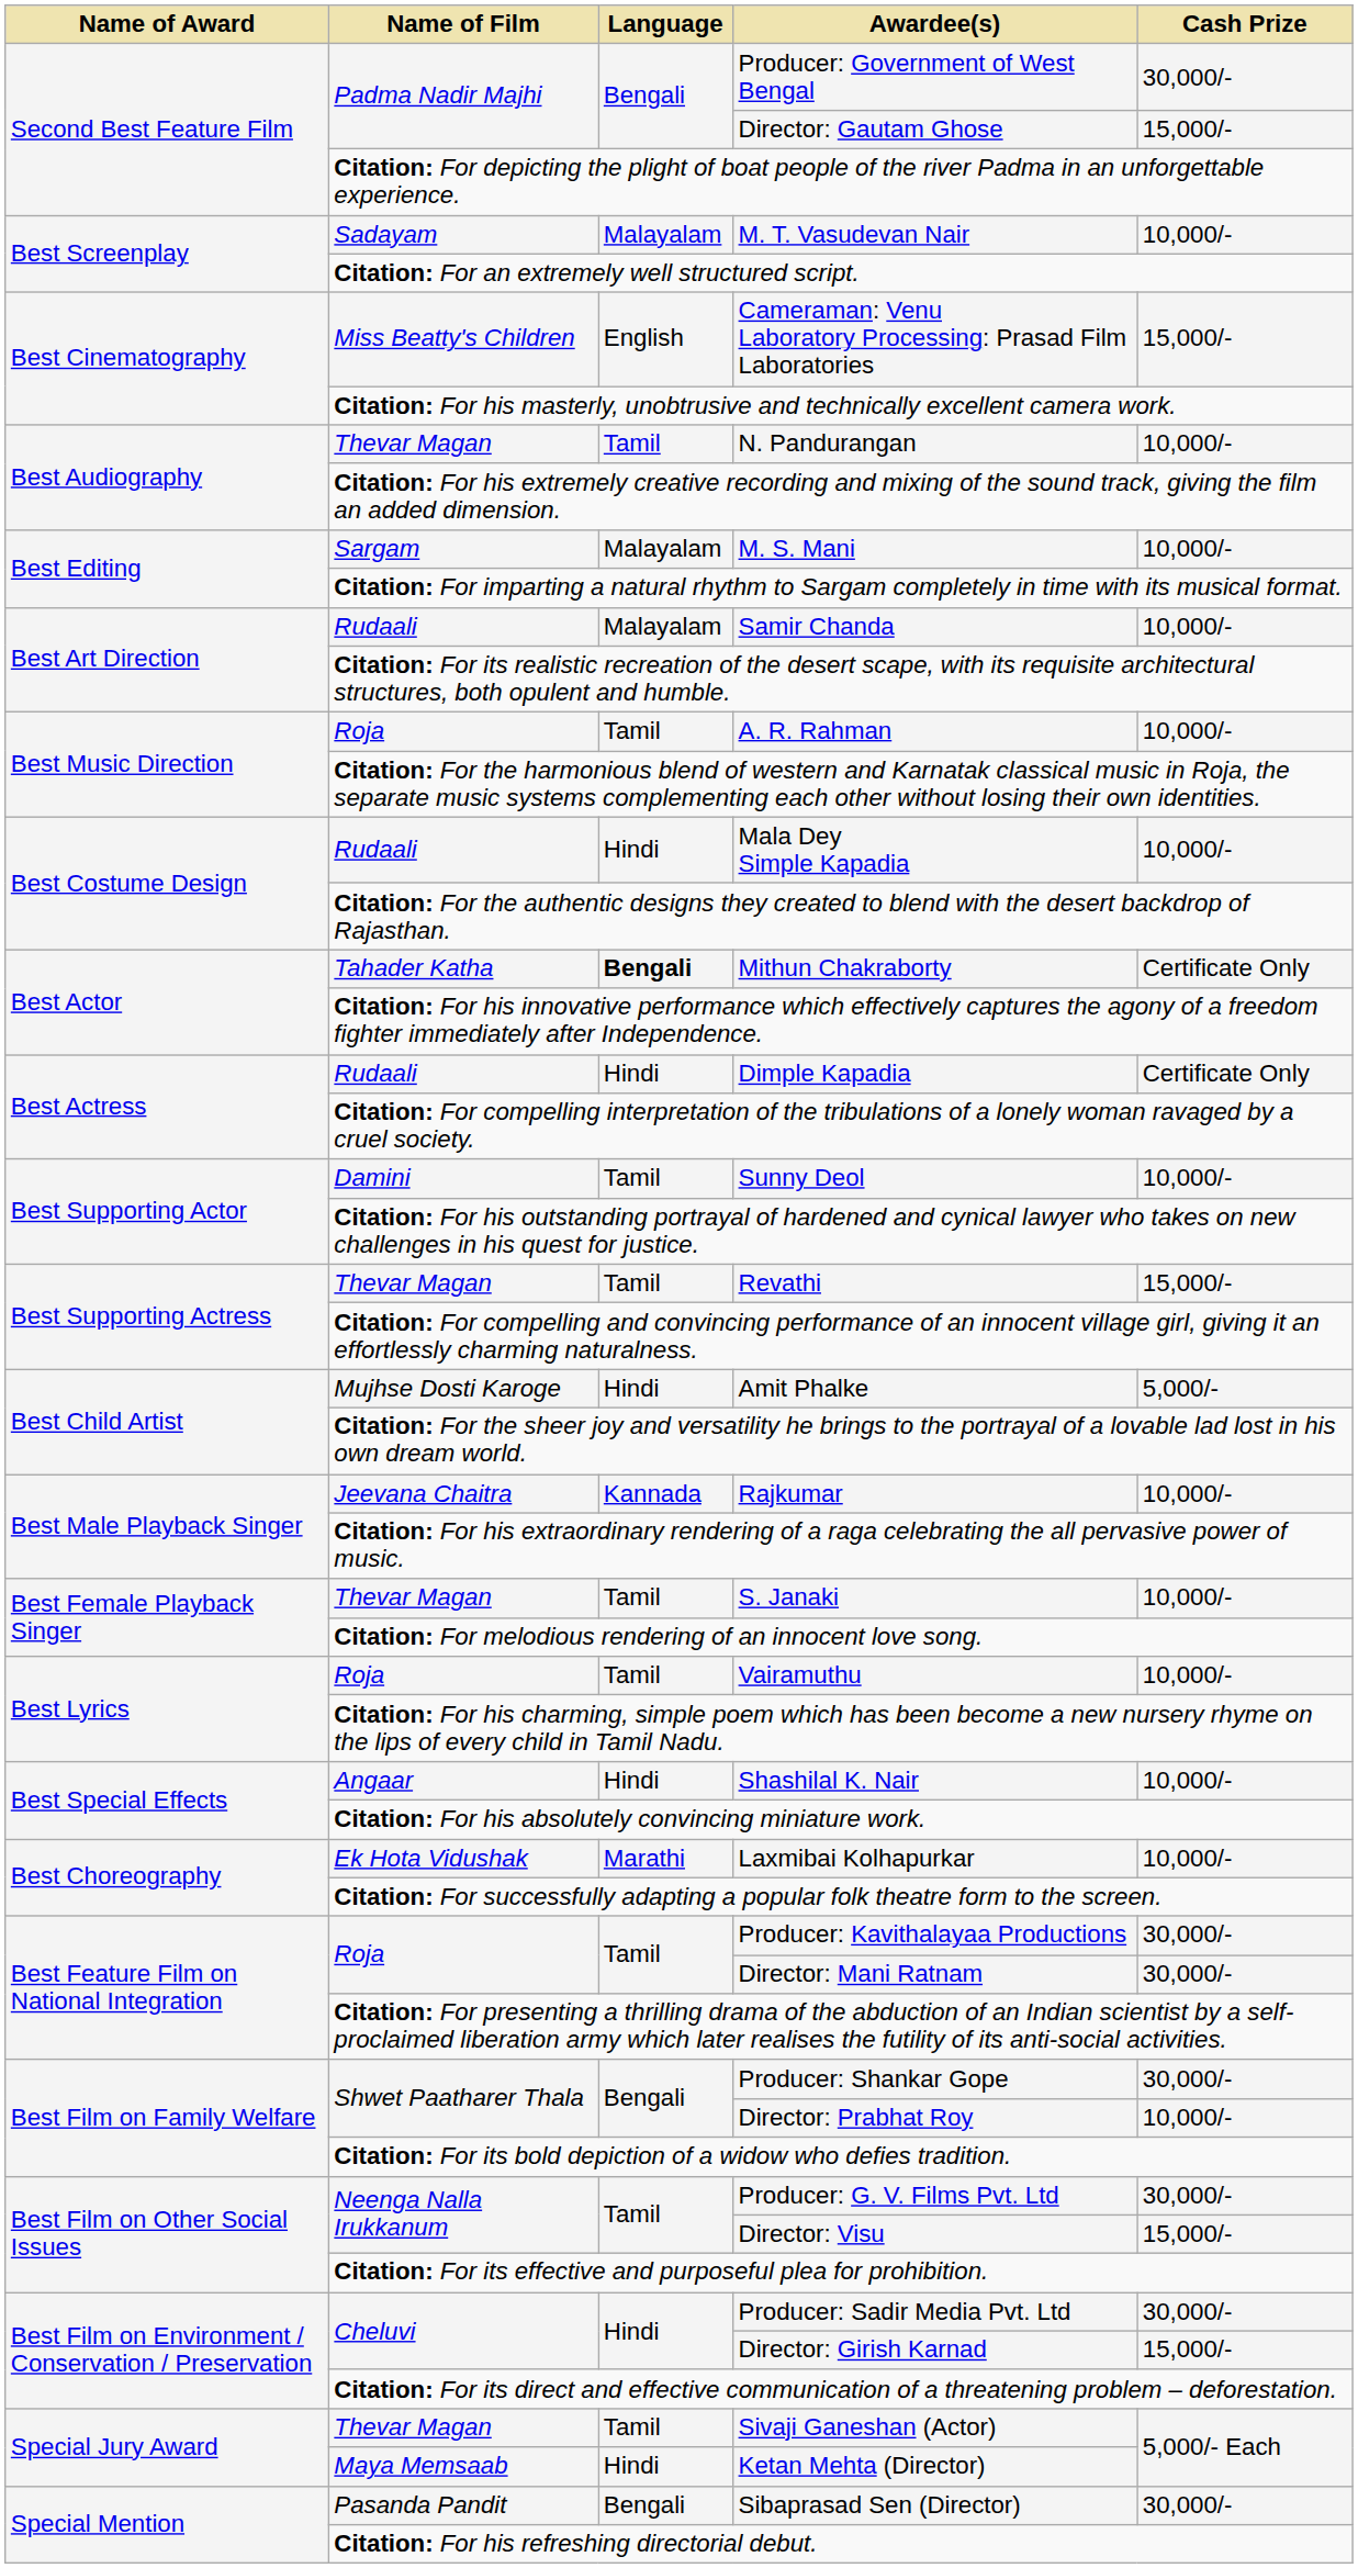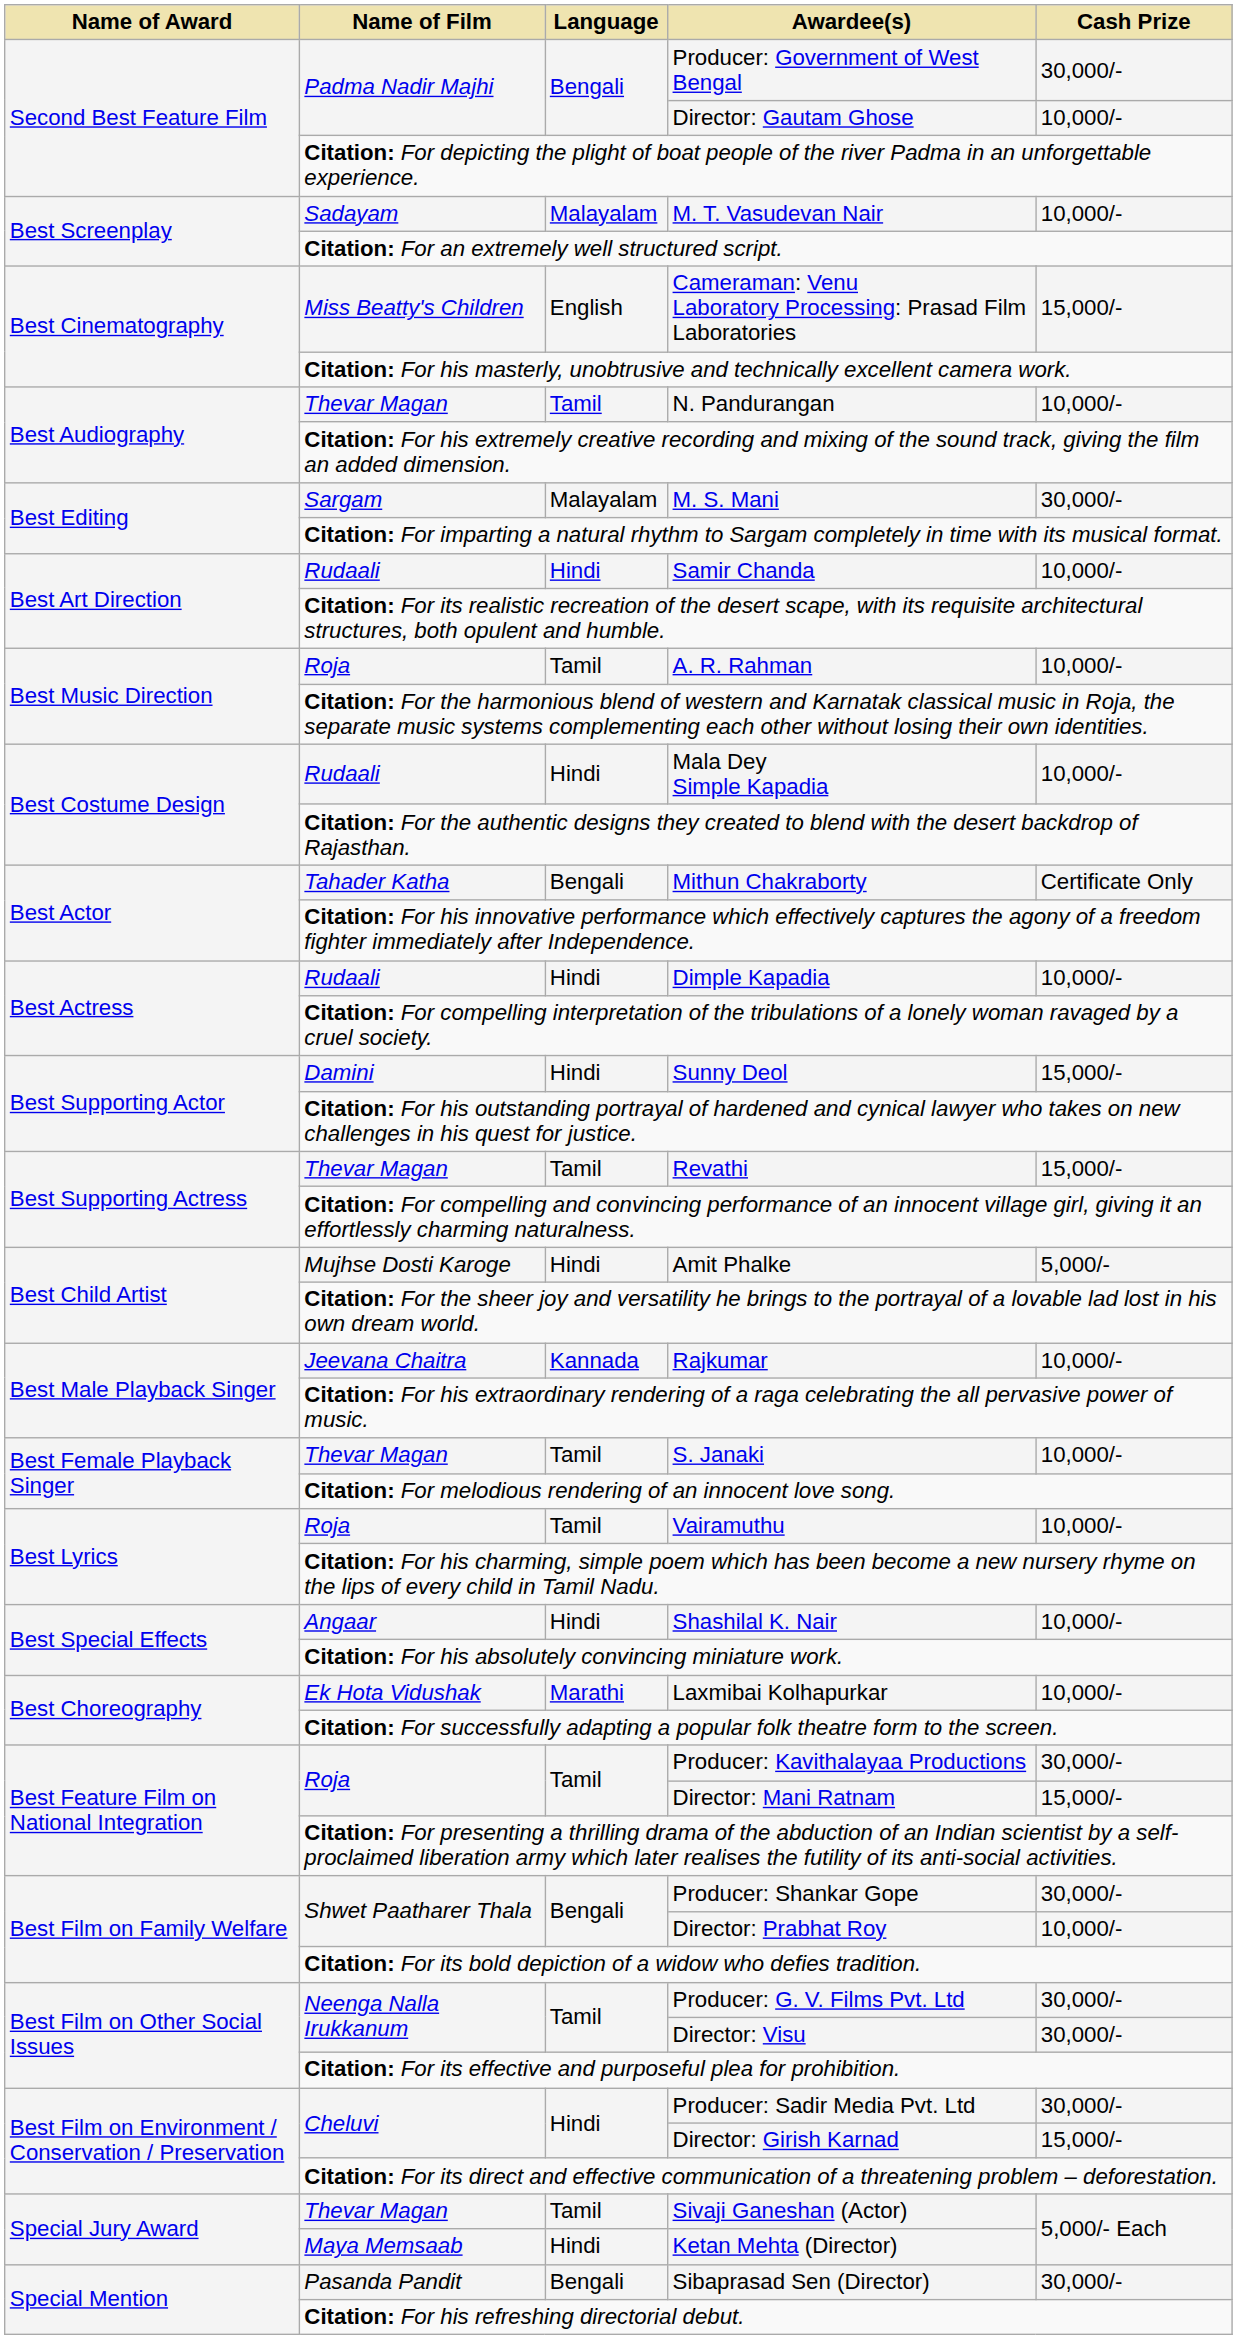Director: Gautam Ghose | Cash Prize: 15,000/- -> 10,000/-
M. S. Mani | Cash Prize: 10,000/- -> 30,000/-
Samir Chanda | Language: Malayalam -> Hindi
Mithun Chakraborty | Language: bold -> normal
Dimple Kapadia | Cash Prize: Certificate Only -> 10,000/-
Sunny Deol | Language: Tamil -> Hindi
Sunny Deol | Cash Prize: 10,000/- -> 15,000/-
Director: Mani Ratnam | Cash Prize: 30,000/- -> 15,000/-
Director: Visu | Cash Prize: 15,000/- -> 30,000/-
